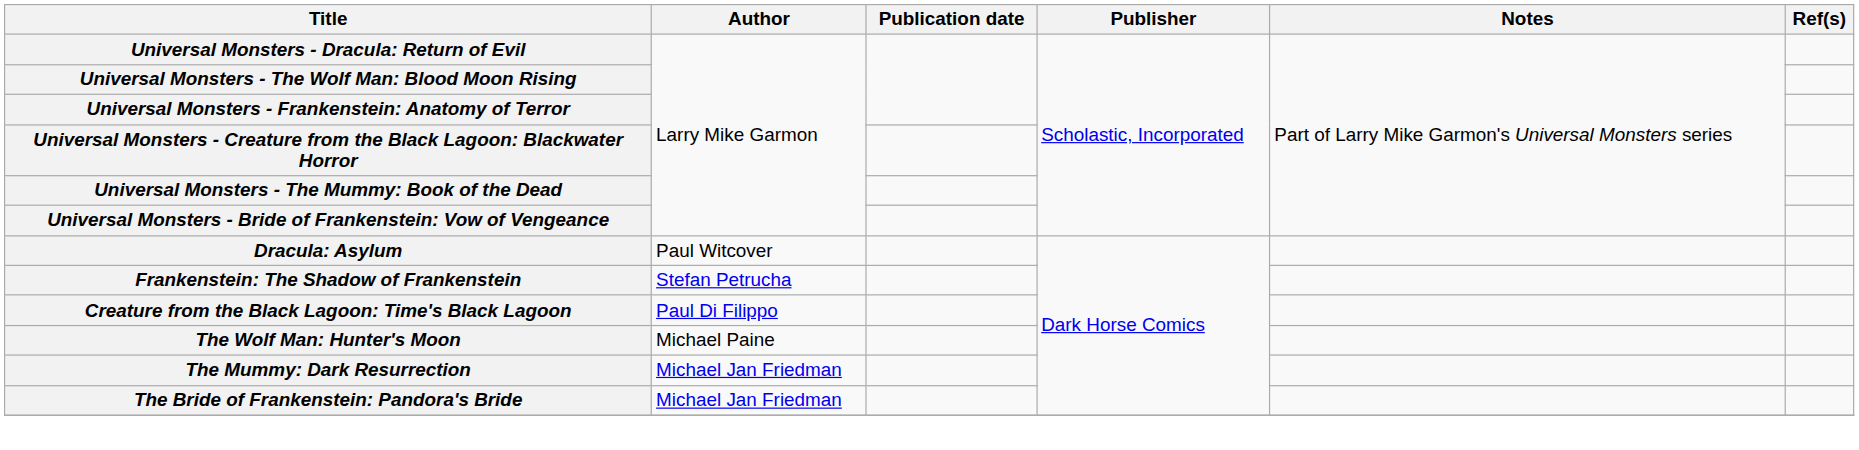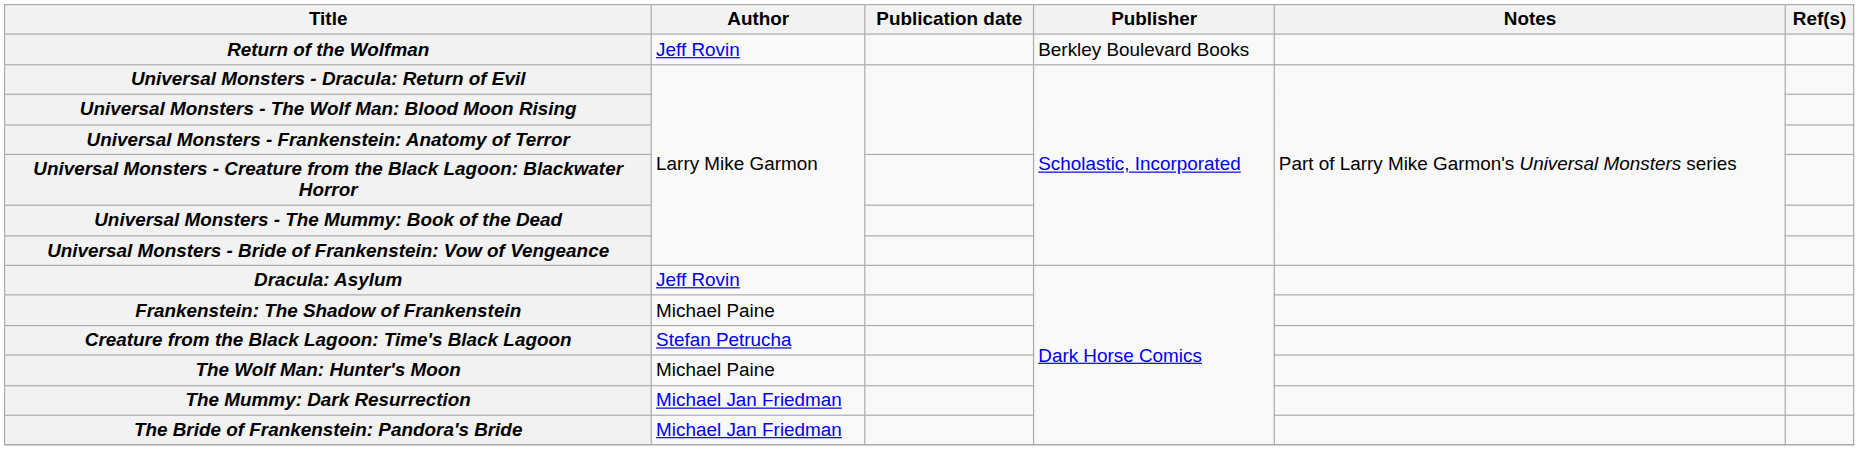+ row: Return of the Wolfman | Jeff Rovin | Berkley Boulevard Books
Dracula: Asylum | Author: Paul Witcover -> Jeff Rovin
Frankenstein: The Shadow of Frankenstein | Author: Stefan Petrucha -> Michael Paine
Creature from the Black Lagoon: Time's Black Lagoon | Author: Paul Di Filippo -> Stefan Petrucha
